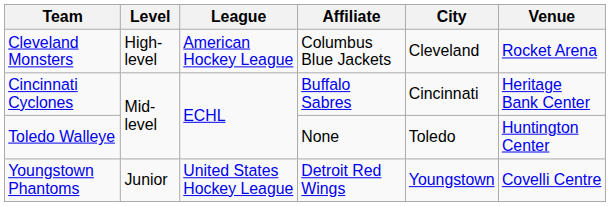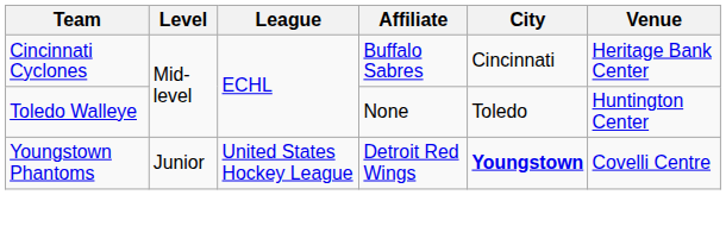- row: Cleveland Monsters | High-level | American Hockey League | Columbus Blue Jackets | Cleveland | Rocket Arena
Youngstown Phantoms | City: normal -> bold
